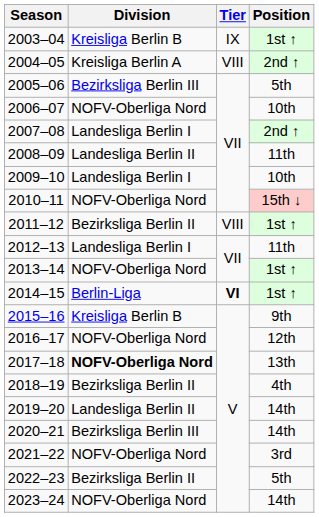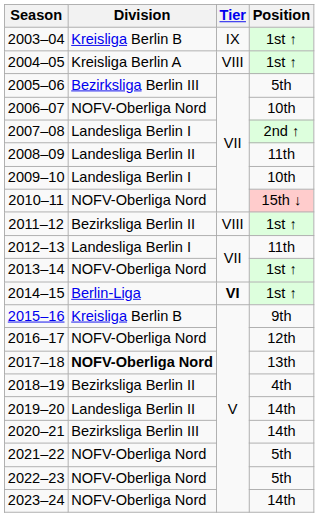2004–05 | Position: 2nd ↑ -> 1st ↑
2021–22 | Position: 3rd -> 5th
2022–23 | Division: Bezirksliga Berlin II -> NOFV-Oberliga Nord
